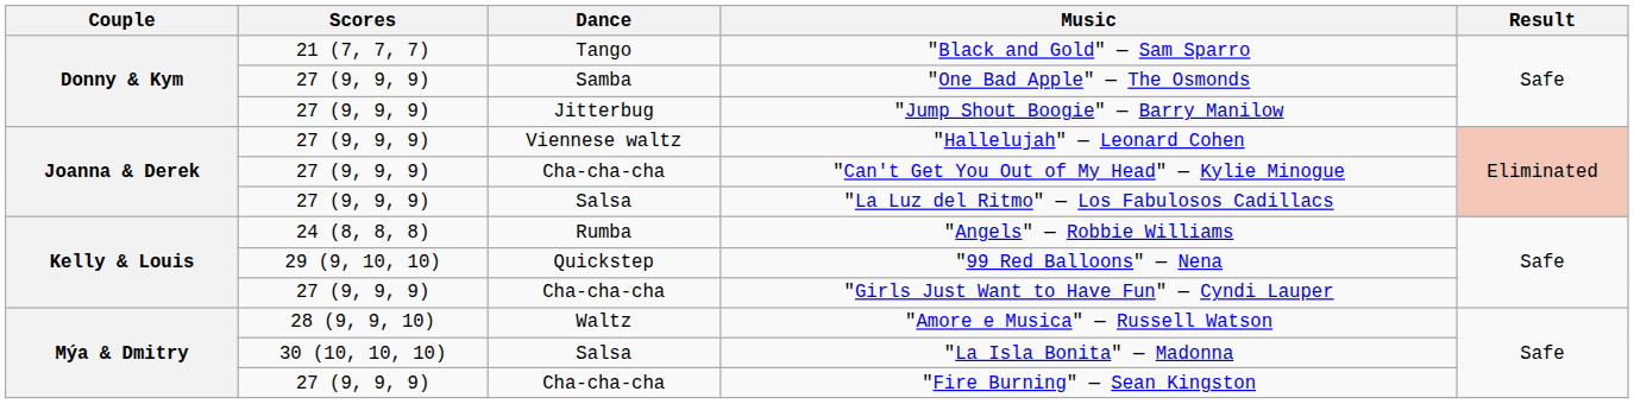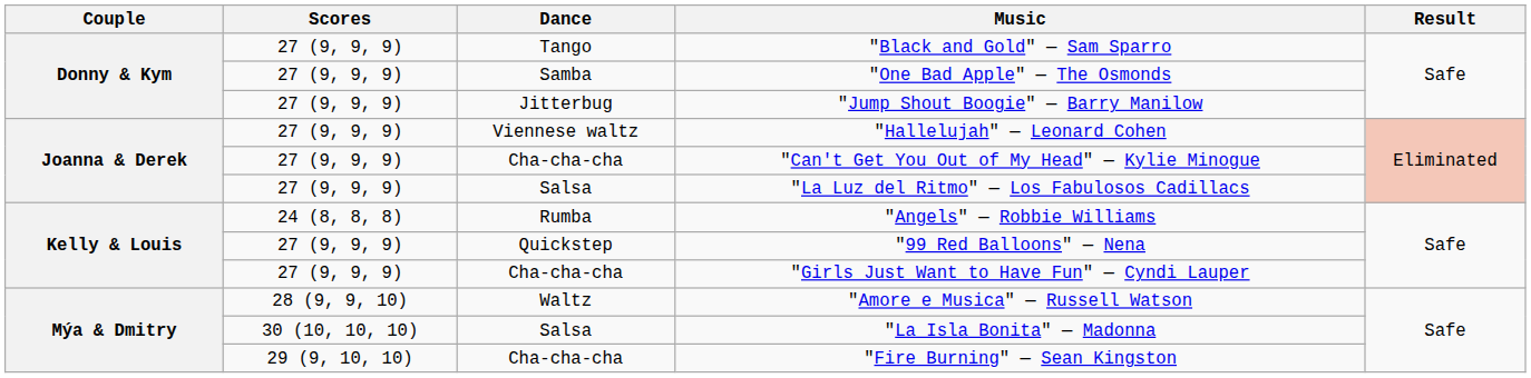"Black and Gold" — Sam Sparro | Scores: 21 (7, 7, 7) -> 27 (9, 9, 9)
"99 Red Balloons" — Nena | Scores: 29 (9, 10, 10) -> 27 (9, 9, 9)
"Fire Burning" — Sean Kingston | Scores: 27 (9, 9, 9) -> 29 (9, 10, 10)
